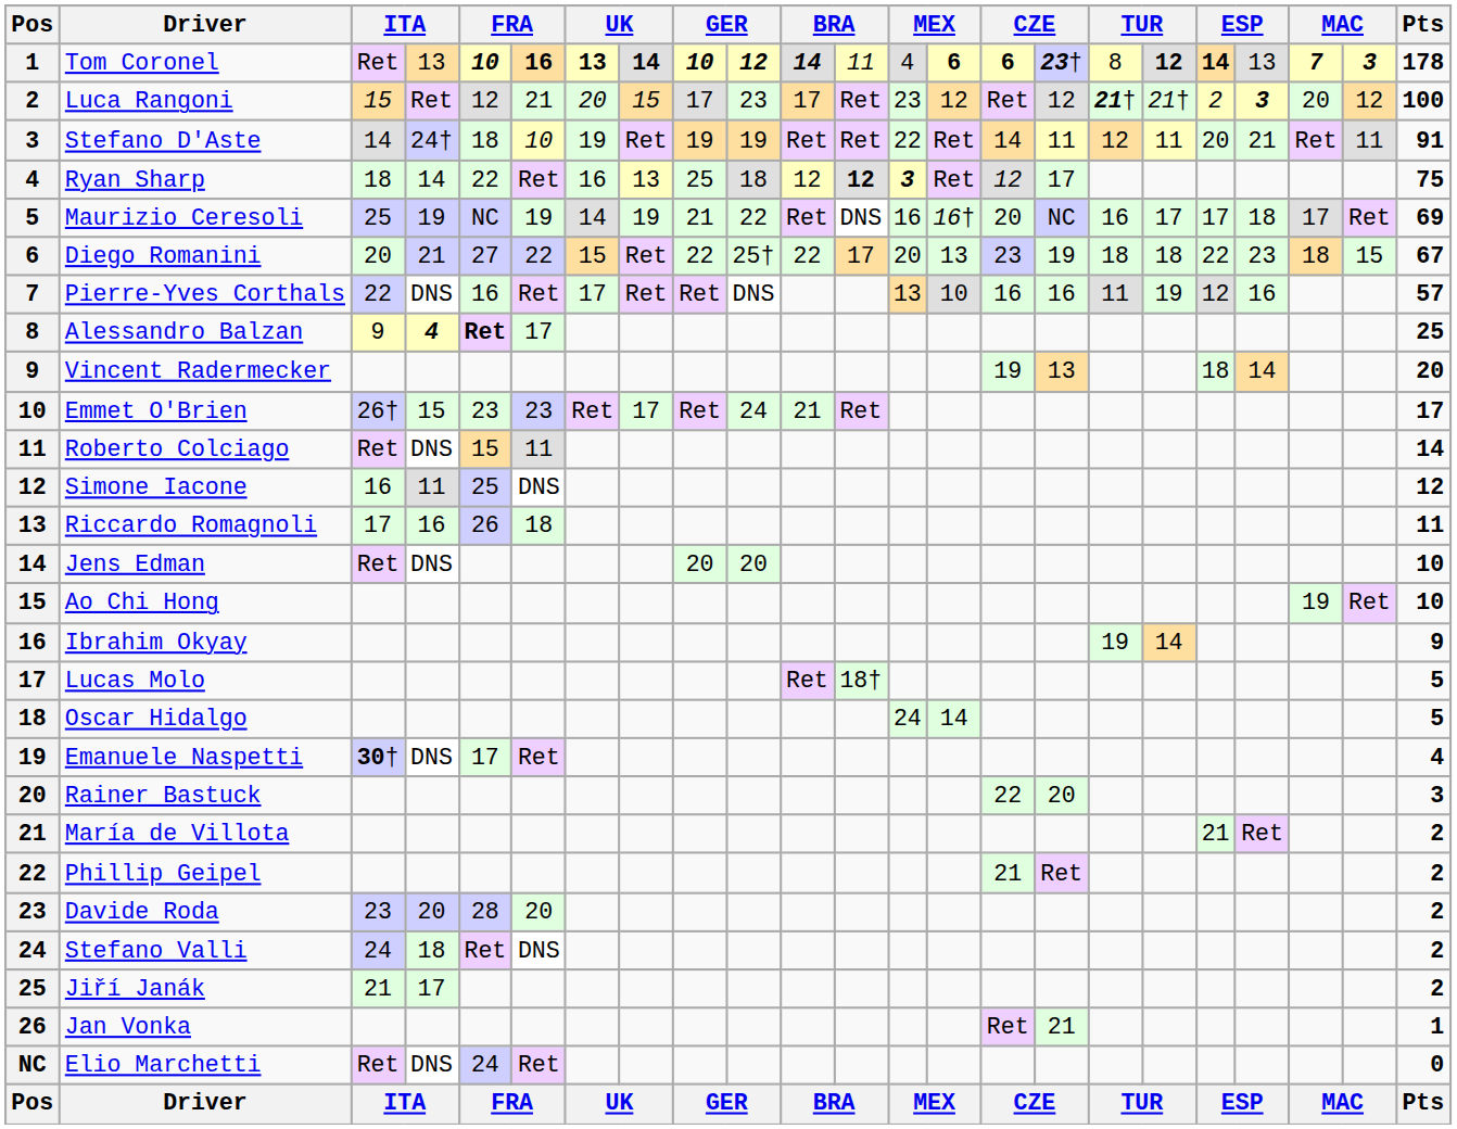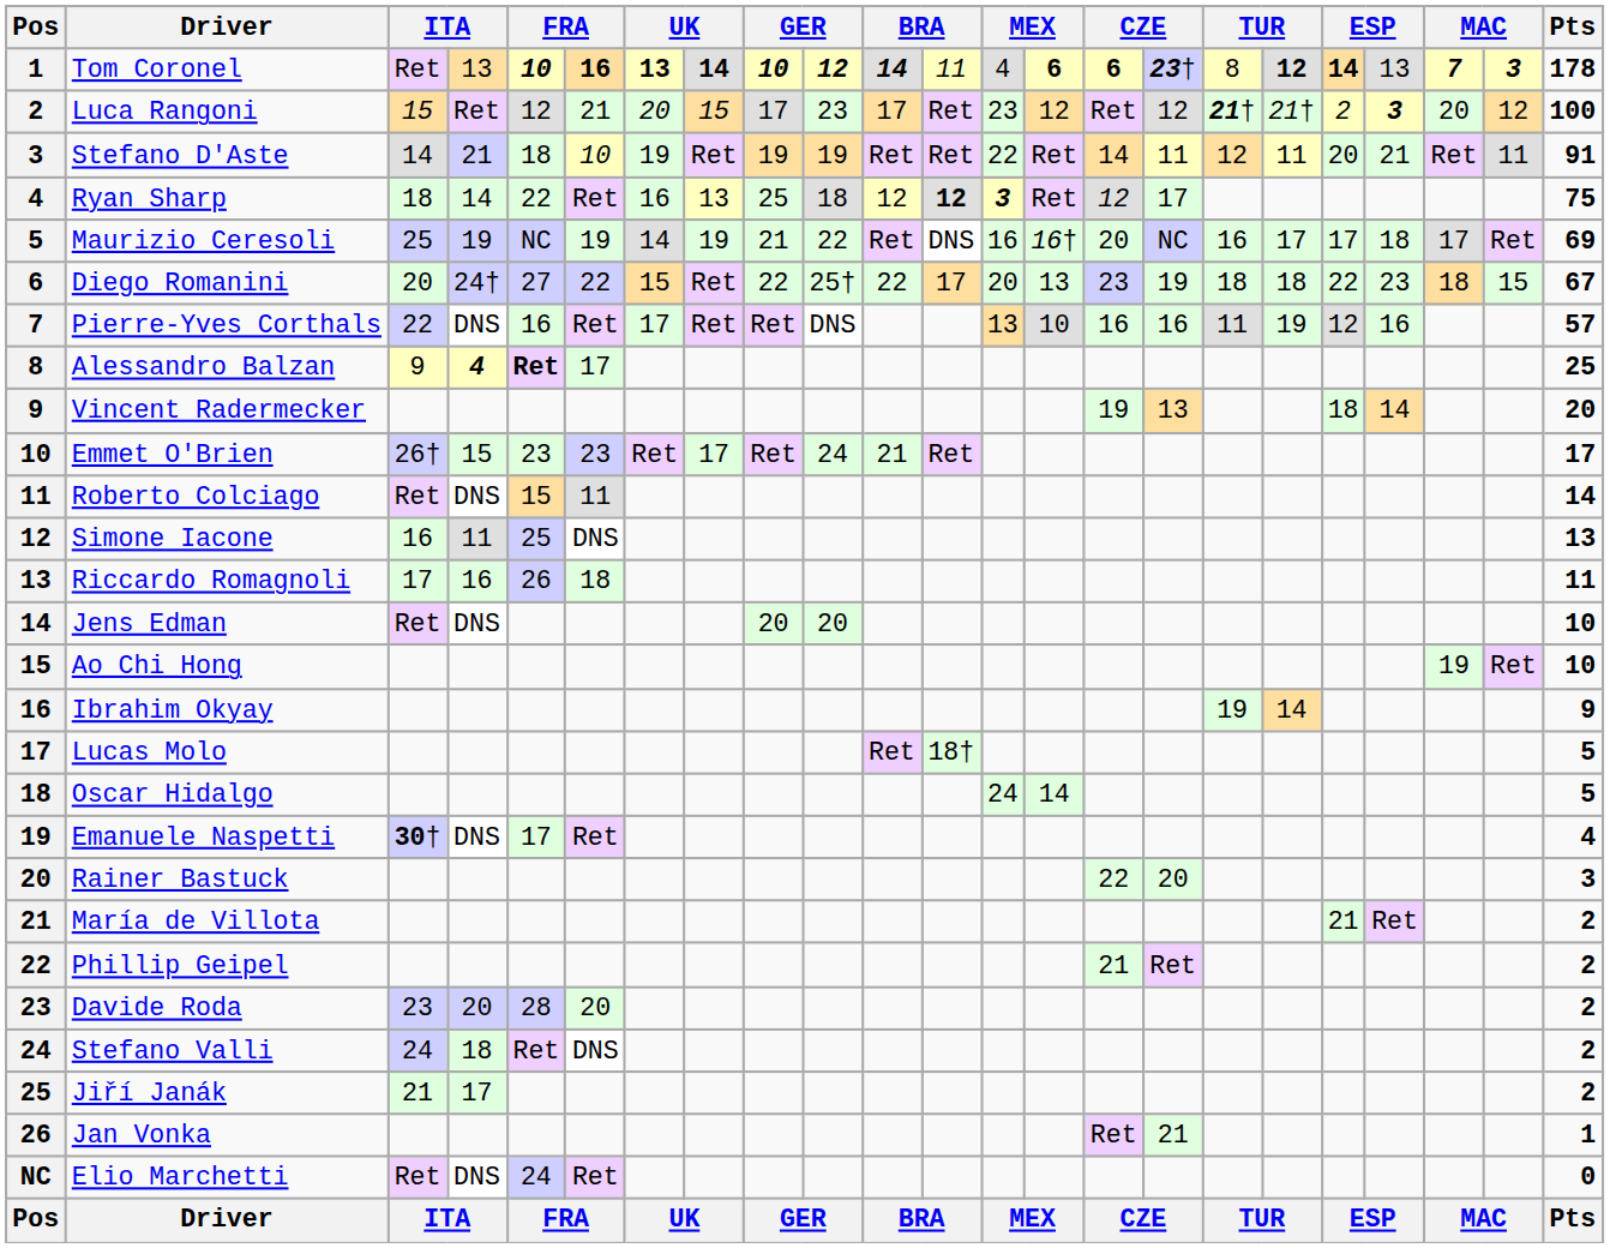Stefano D'Aste | column 4: 24† -> 21
Diego Romanini | column 4: 21 -> 24†
Simone Iacone | Pts: 12 -> 13
